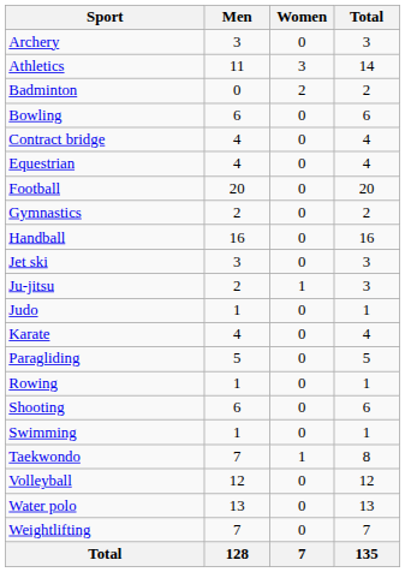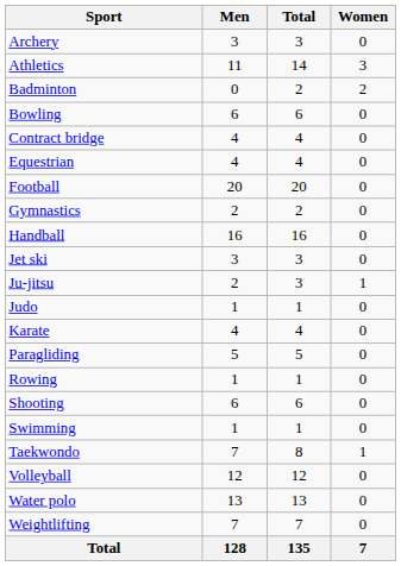columns swapped: Women <-> Total
